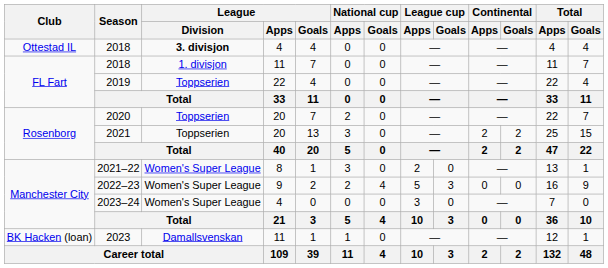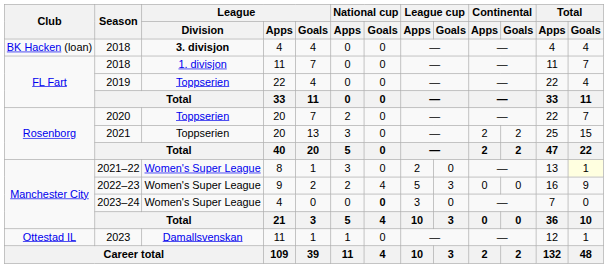2018 / 4 | Club: Ottestad IL -> BK Hacken (loan)
2021–22 | Total / Goals: no background -> lightyellow background
2023–24 | National cup / Goals: normal -> bold
2023 | Club: BK Hacken (loan) -> Ottestad IL
